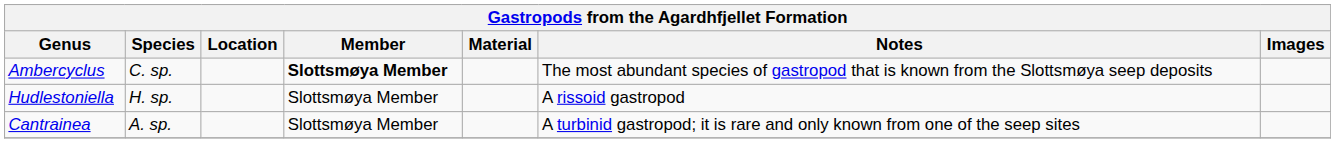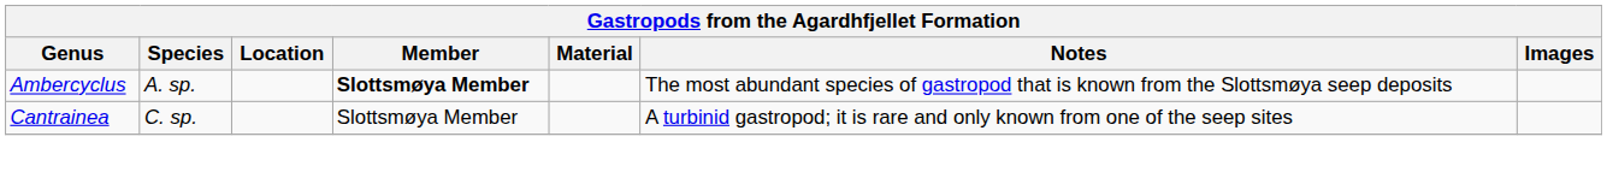Ambercyclus | Species: C. sp. -> A. sp.
- row: Hudlestoniella | H. sp. | Slottsmøya Member | A rissoid gastropod
Cantrainea | Species: A. sp. -> C. sp.
